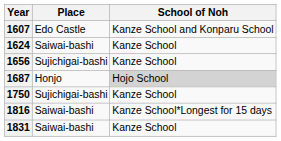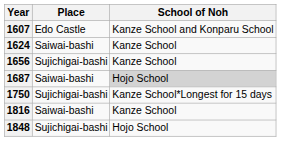1687 | Place: Honjo -> Saiwai-bashi
1750 | School of Noh: Kanze School -> Kanze School*Longest for 15 days
1816 | School of Noh: Kanze School*Longest for 15 days -> Kanze School
- row: 1831 | Saiwai-bashi | Kanze School
+ row: 1848 | Sujichigai-bashi | Hojo School
